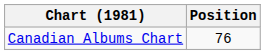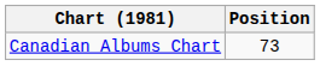Canadian Albums Chart | Position: 76 -> 73
